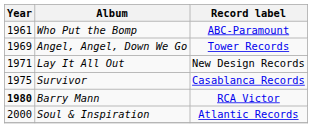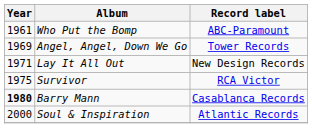Survivor | Record label: Casablanca Records -> RCA Victor
Barry Mann | Record label: RCA Victor -> Casablanca Records
